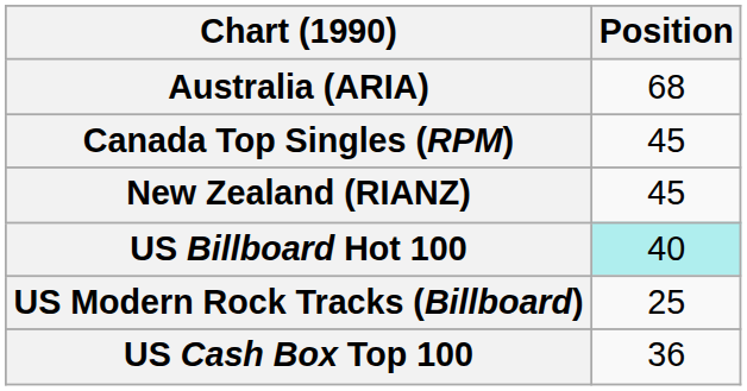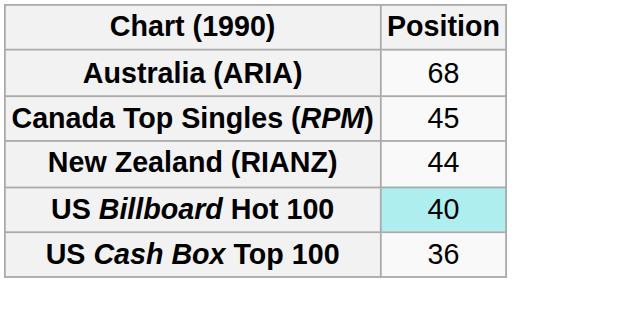New Zealand (RIANZ) | Position: 45 -> 44
- row: US Modern Rock Tracks (Billboard) | 25
